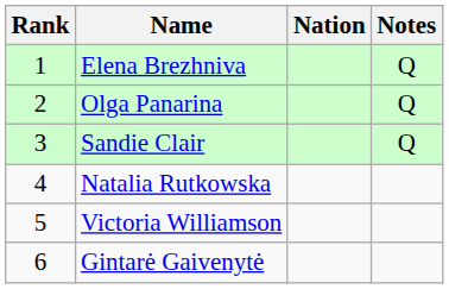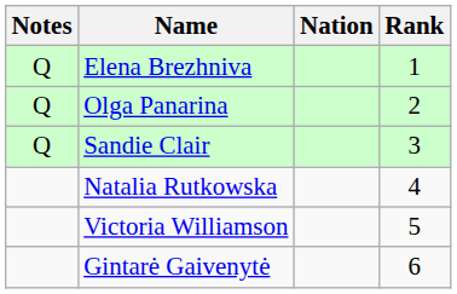columns swapped: Rank <-> Notes
